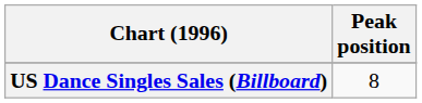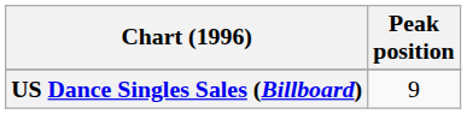US Dance Singles Sales (Billboard) | Peak position: 8 -> 9
